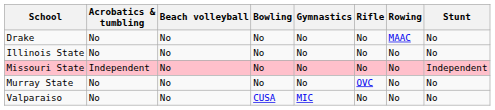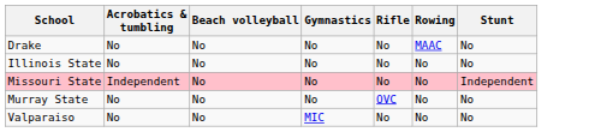- column: Bowling | No | No | No | No | CUSA
